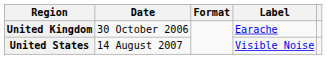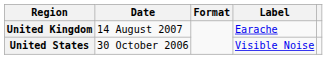United Kingdom | Date: 30 October 2006 -> 14 August 2007
United States | Date: 14 August 2007 -> 30 October 2006
